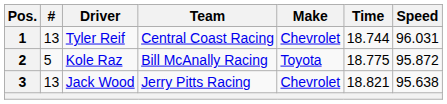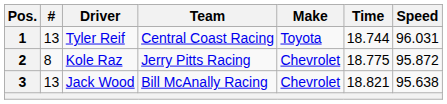1 | Make: Chevrolet -> Toyota
2 | #: 5 -> 8
2 | Team: Bill McAnally Racing -> Jerry Pitts Racing
2 | Make: Toyota -> Chevrolet
3 | Team: Jerry Pitts Racing -> Bill McAnally Racing
